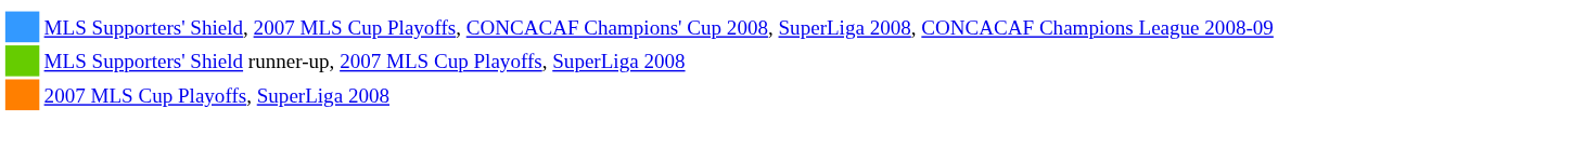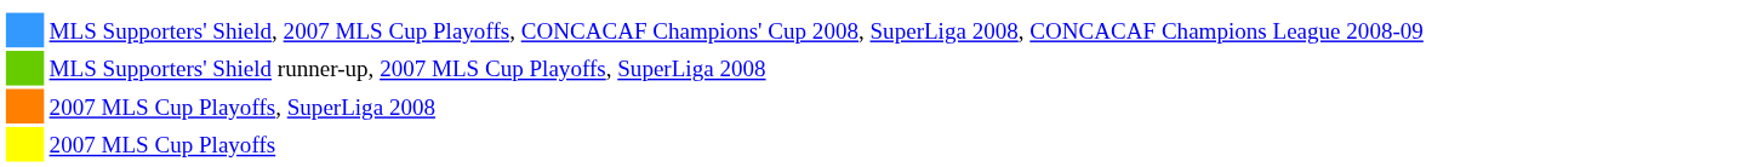+ row: 2007 MLS Cup Playoffs
